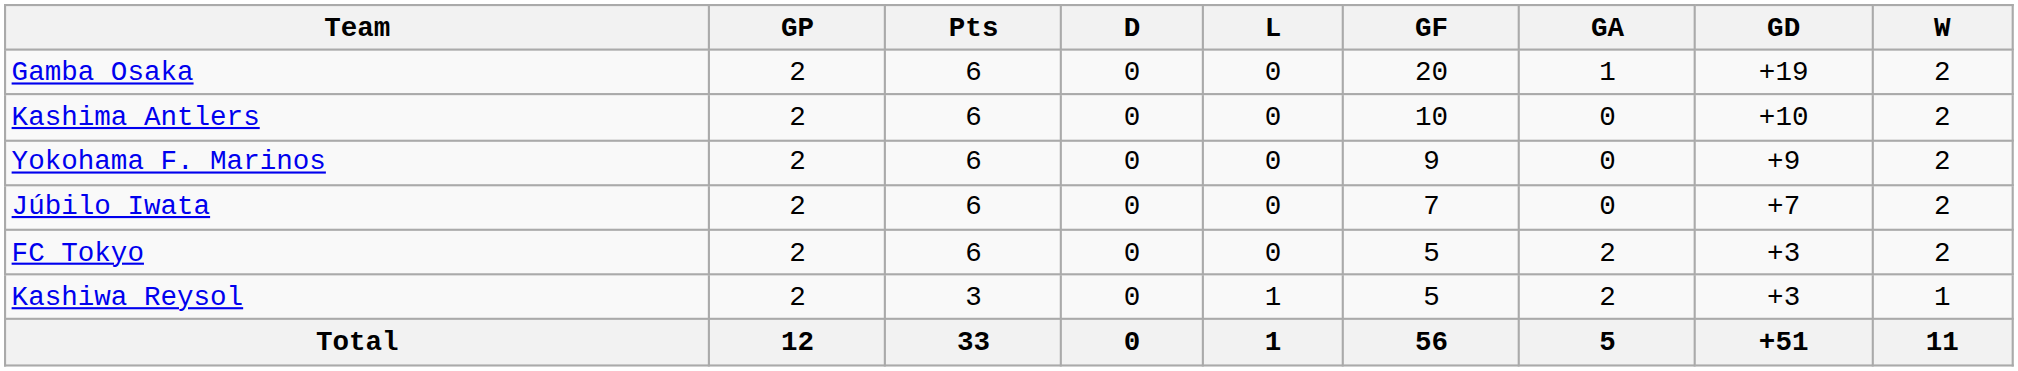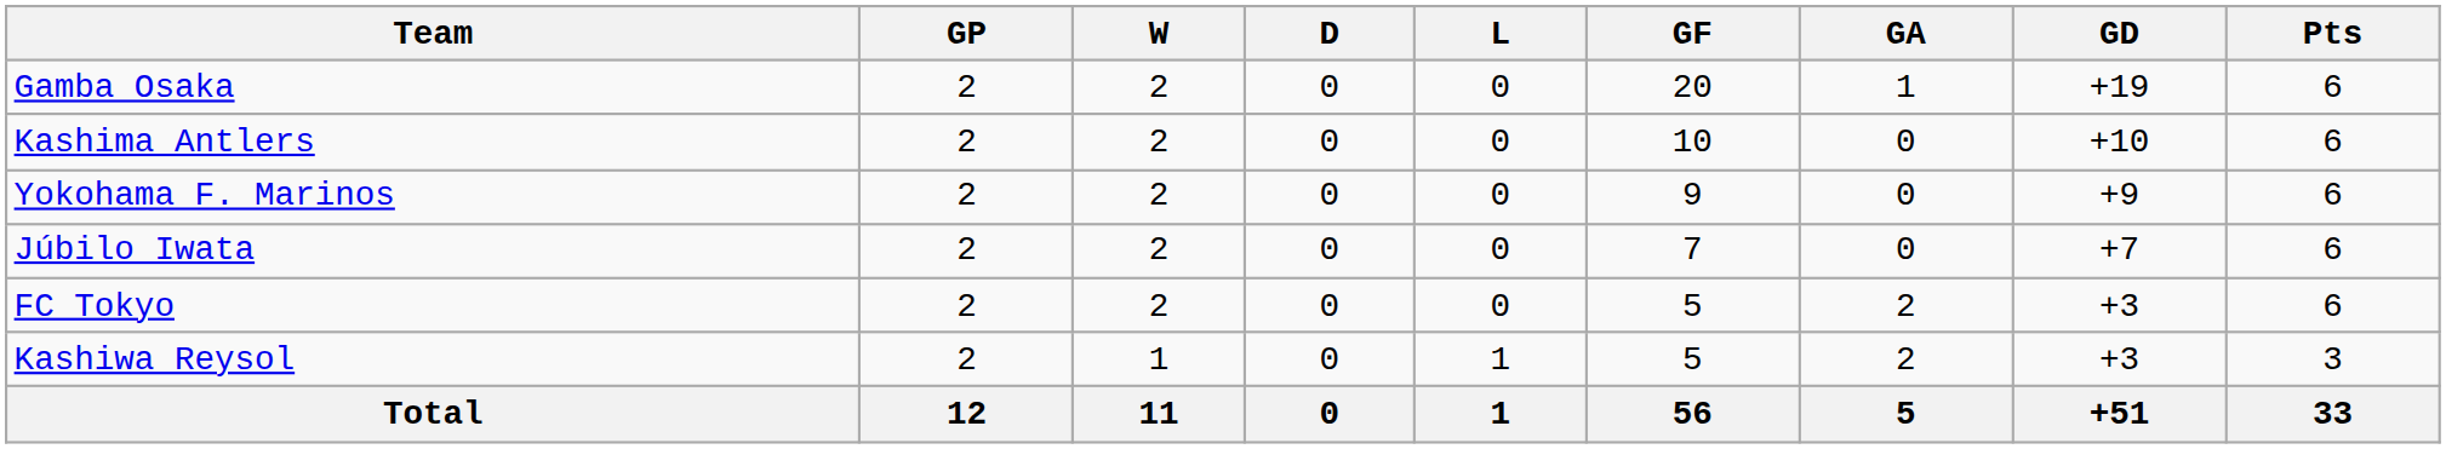columns swapped: W <-> Pts
